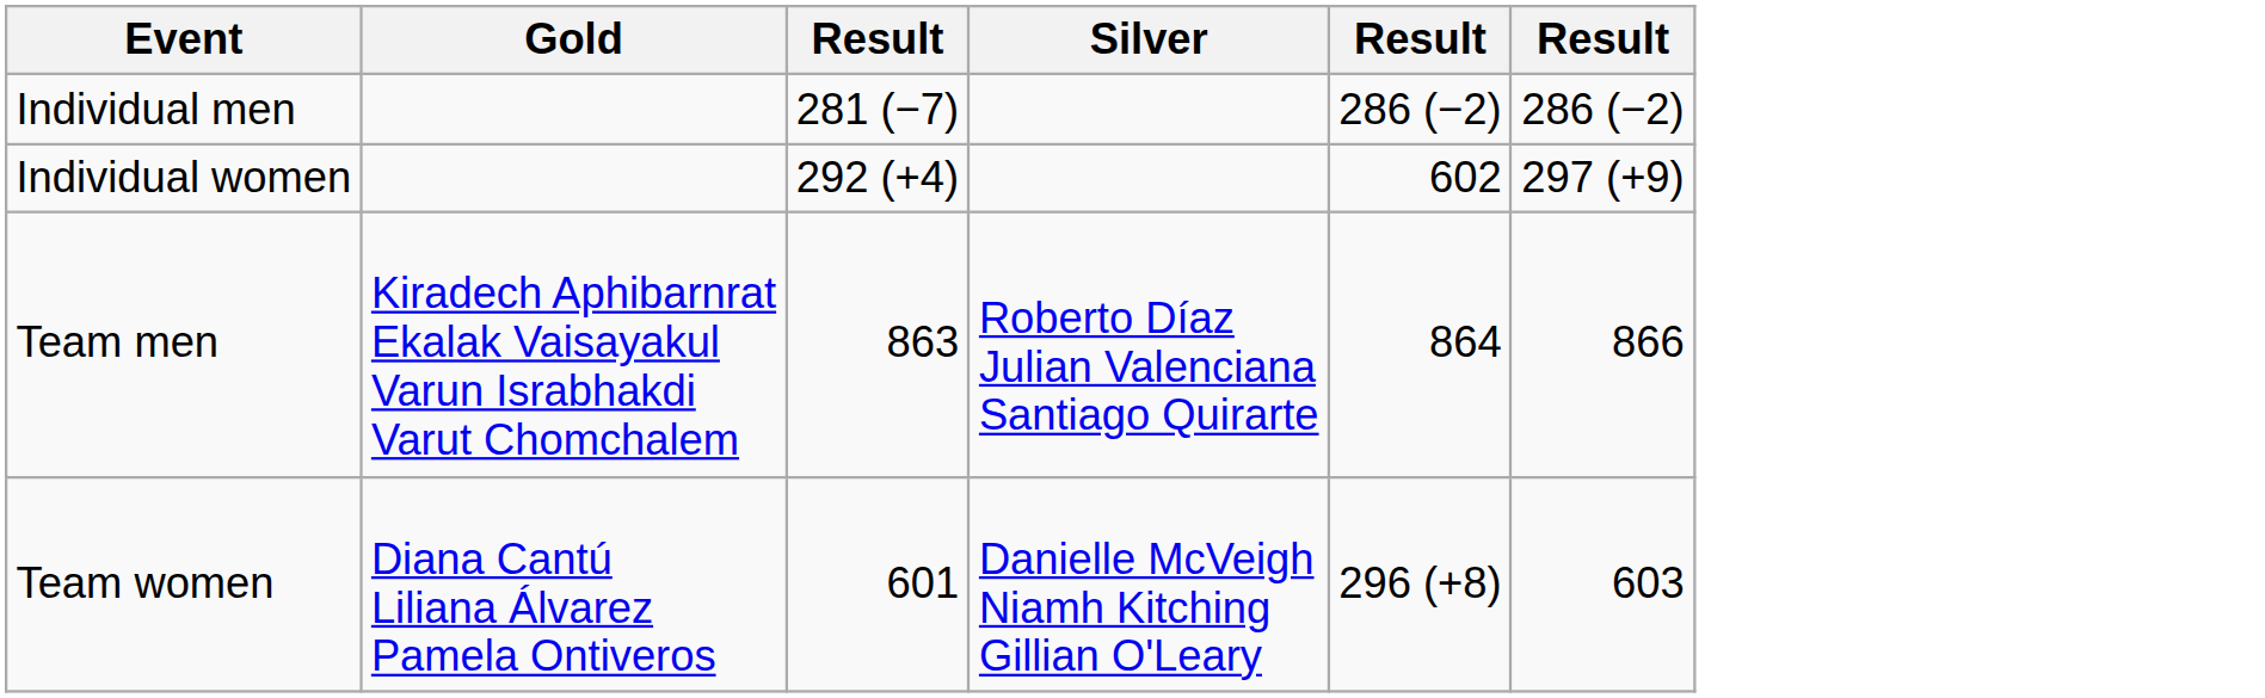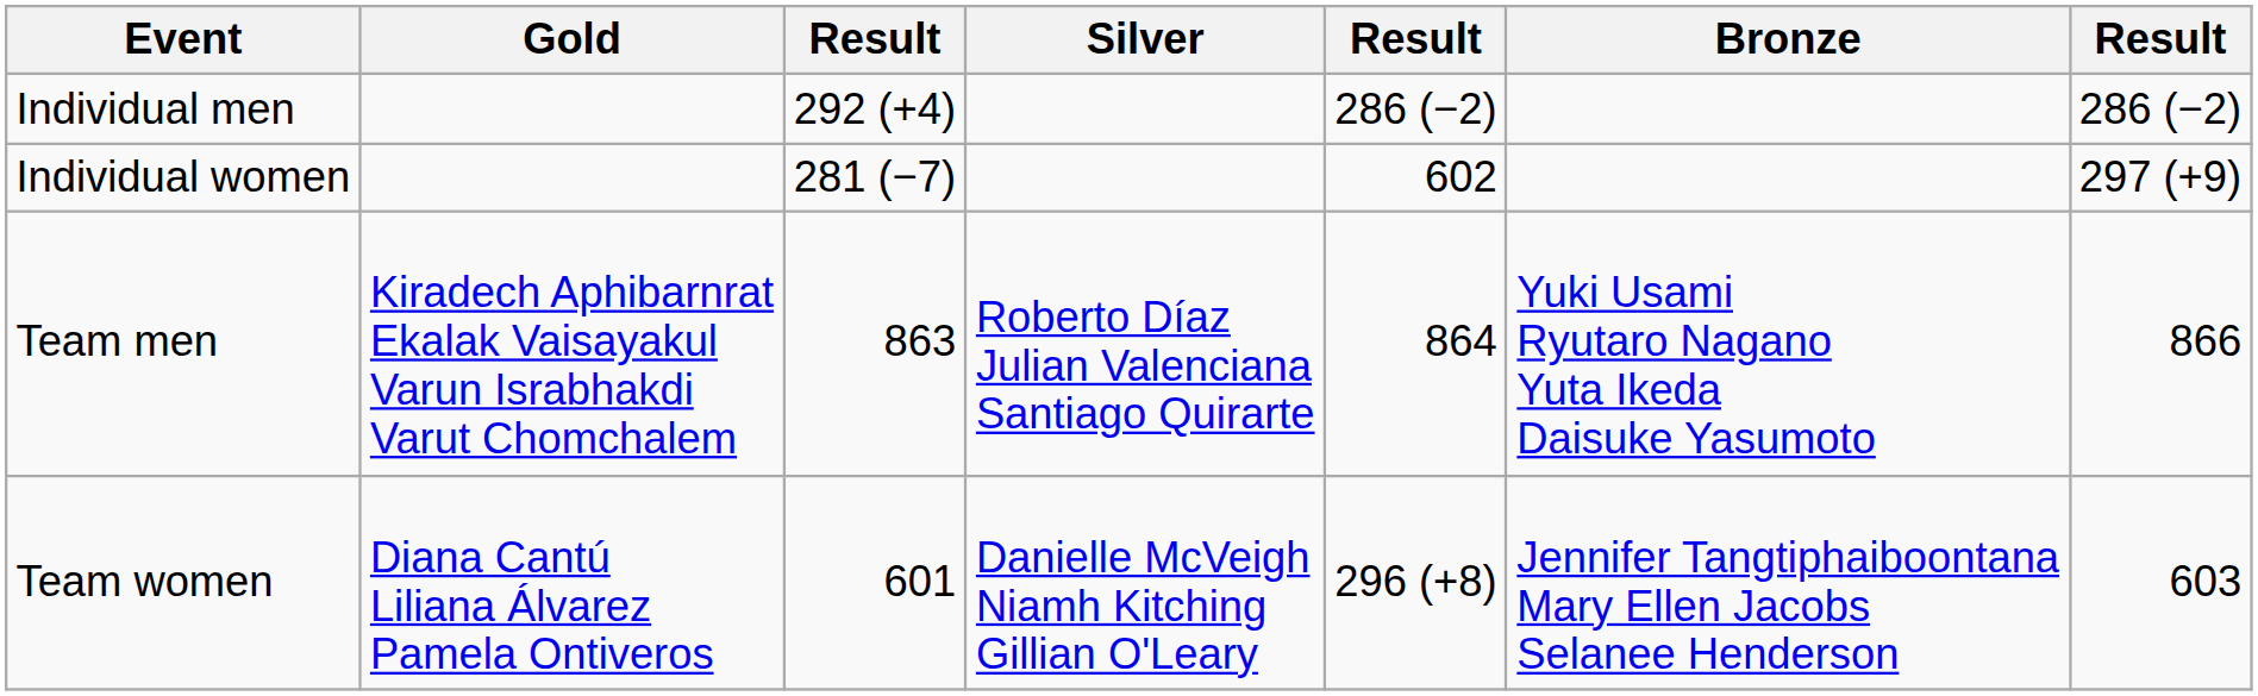+ column: Bronze | Yuki Usami Ryutaro Nagano Yuta Ikeda Daisuke Yasumoto | Jennifer Tangtiphaiboontana Mary Ellen Jacobs Selanee Henderson
Individual men | column 3: 281 (−7) -> 292 (+4)
Individual women | column 3: 292 (+4) -> 281 (−7)
